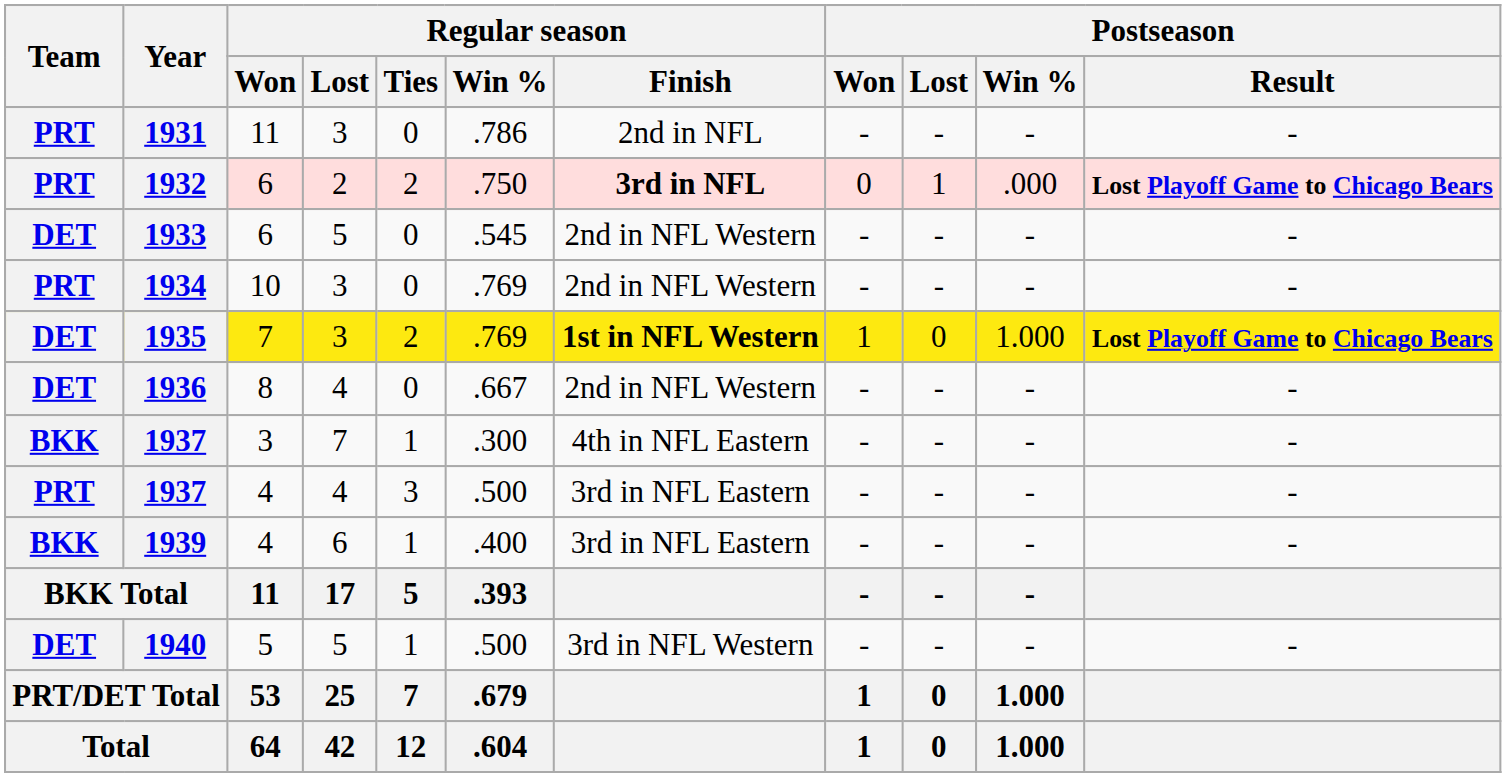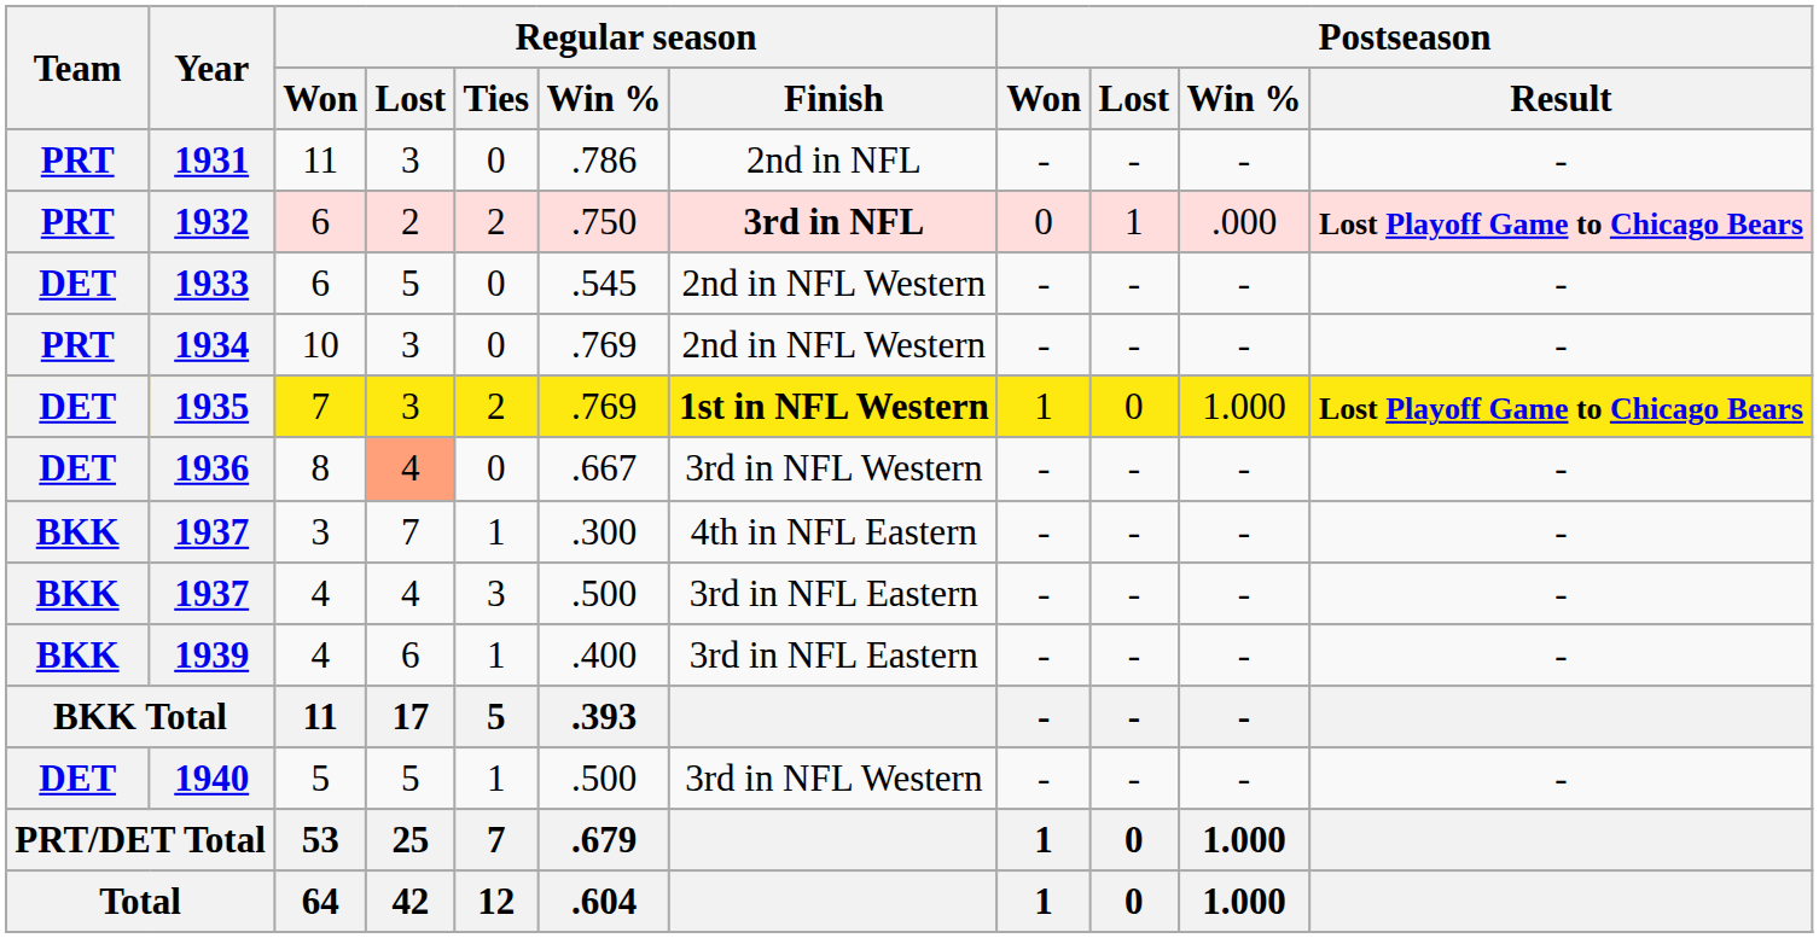1936 | Regular season / Lost: no background -> lightsalmon background
1936 | Regular season / Finish: 2nd in NFL Western -> 3rd in NFL Western
1937 / 4 | Team: PRT -> BKK
